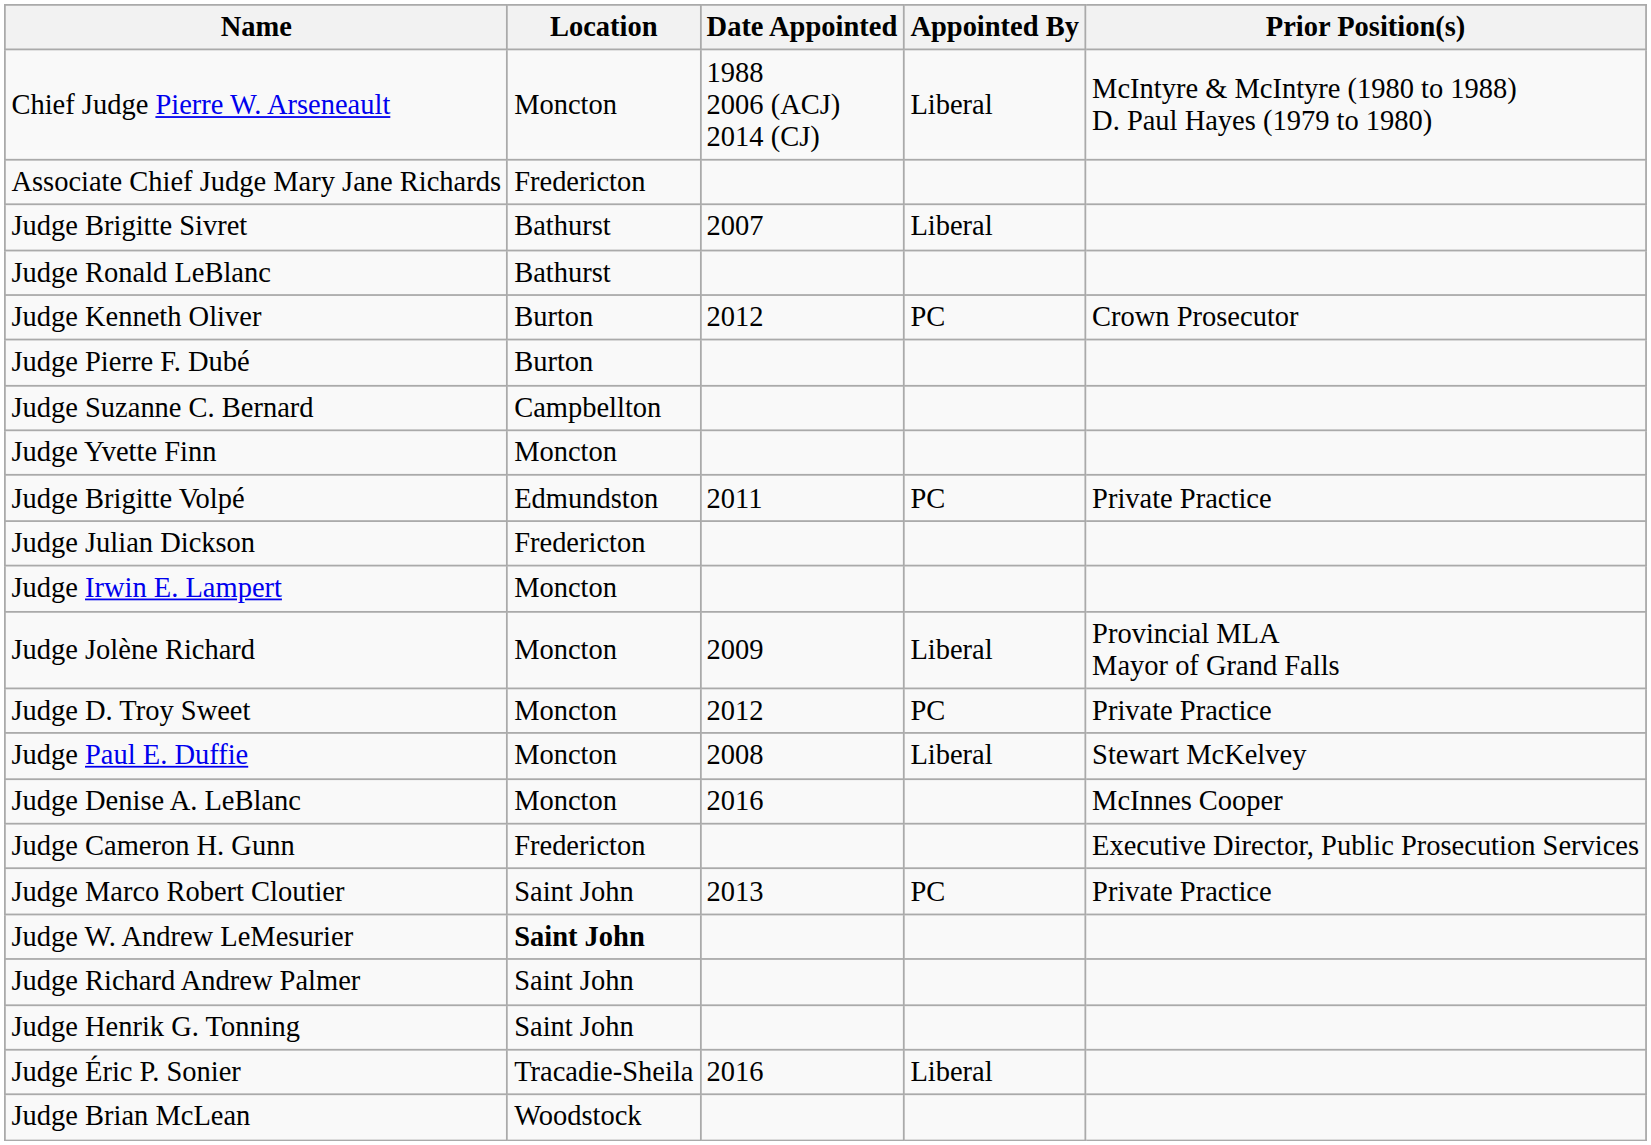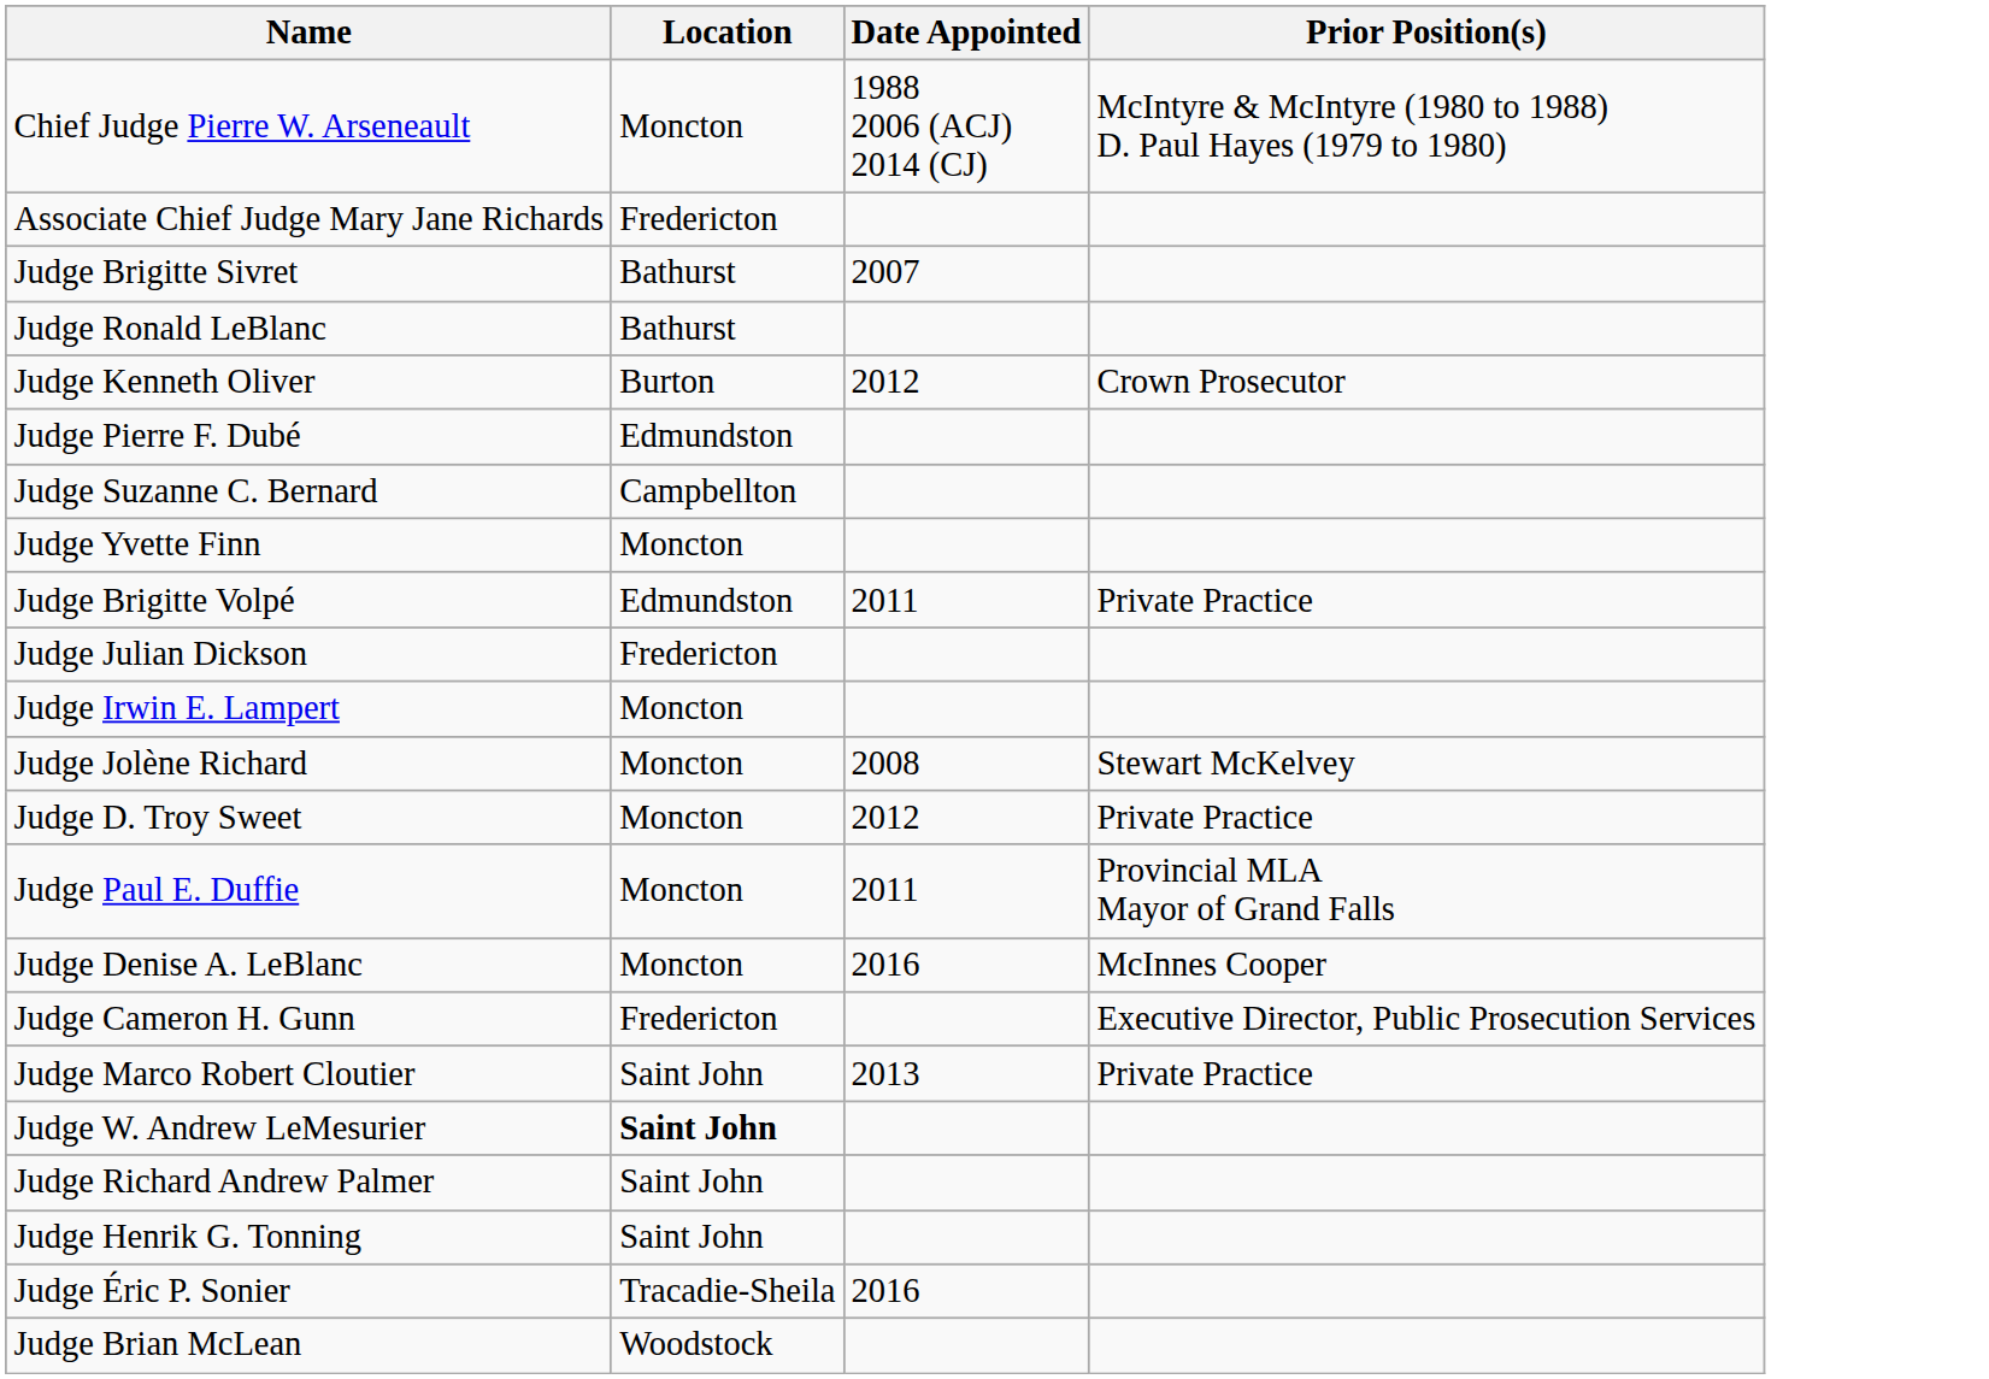- column: Appointed By | Liberal | Liberal | PC | PC | Liberal | PC | Liberal | PC | Liberal
Judge Pierre F. Dubé | Location: Burton -> Edmundston
Judge Jolène Richard | Date Appointed: 2009 -> 2008
Judge Jolène Richard | Prior Position(s): Provincial MLA Mayor of Grand Falls -> Stewart McKelvey
Judge Paul E. Duffie | Date Appointed: 2008 -> 2011
Judge Paul E. Duffie | Prior Position(s): Stewart McKelvey -> Provincial MLA Mayor of Grand Falls
